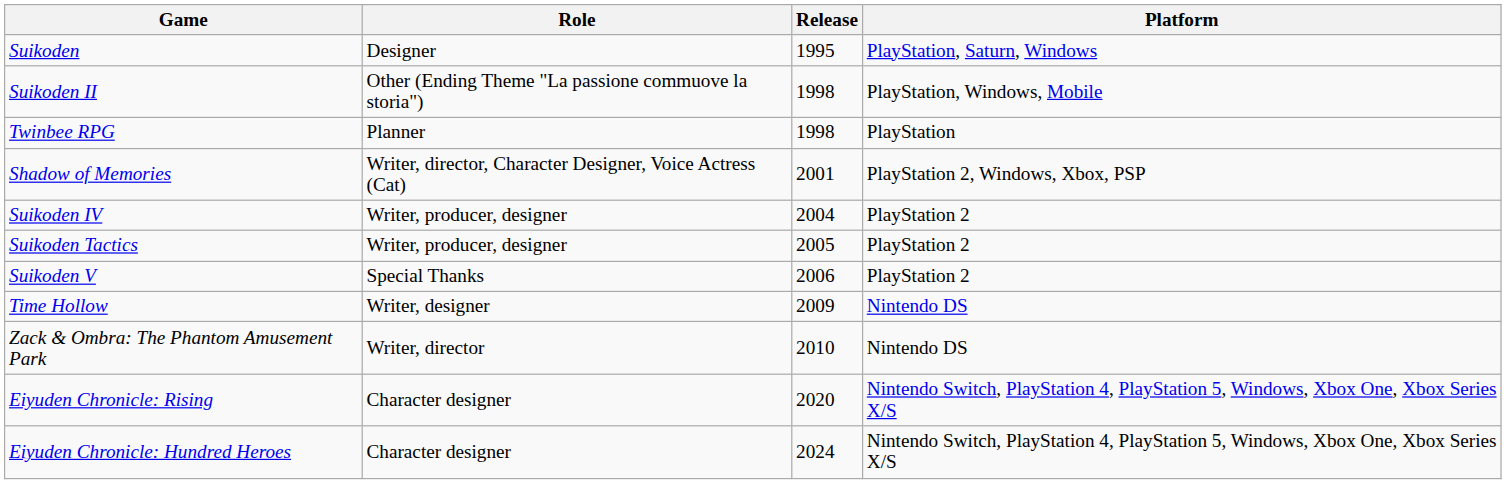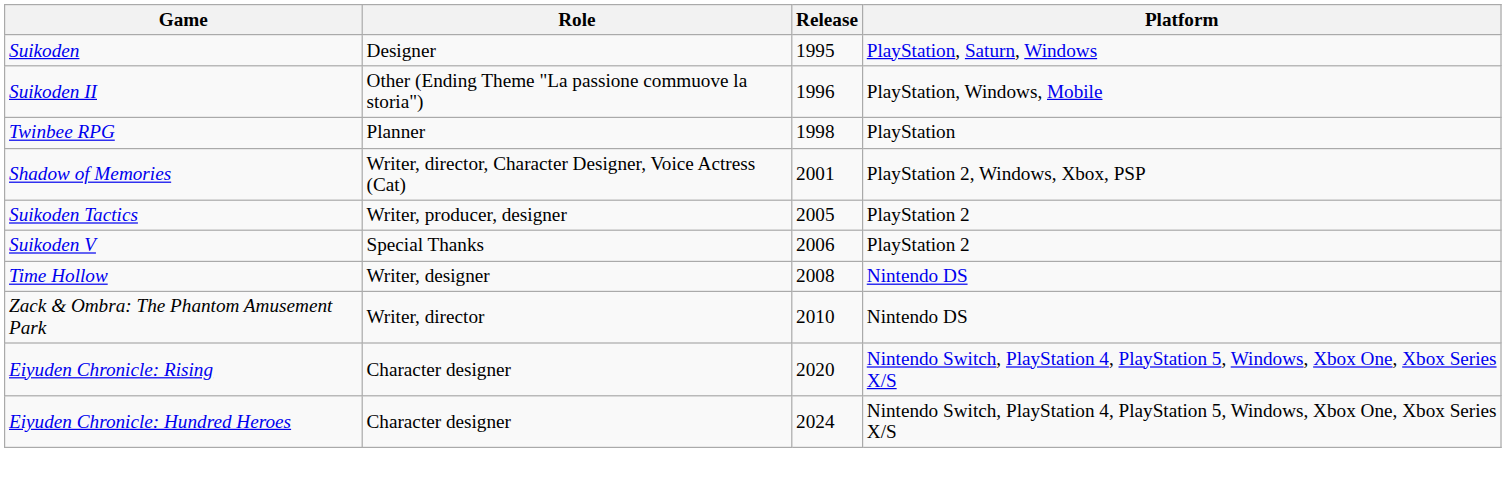Suikoden II | Release: 1998 -> 1996
- row: Suikoden IV | Writer, producer, designer | 2004 | PlayStation 2
Time Hollow | Release: 2009 -> 2008
